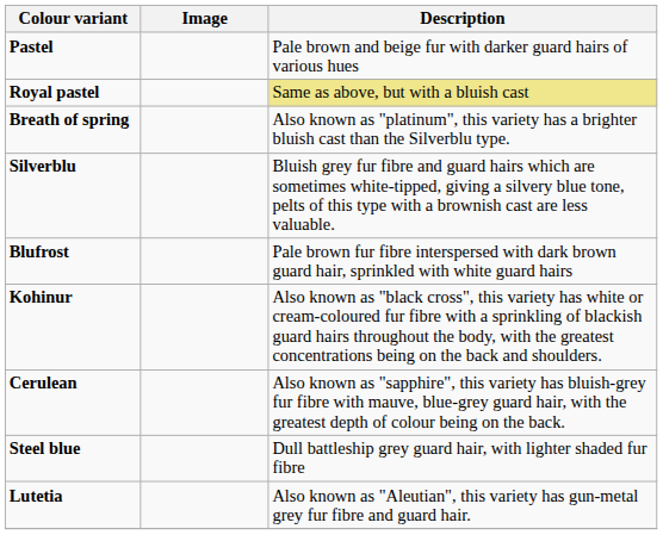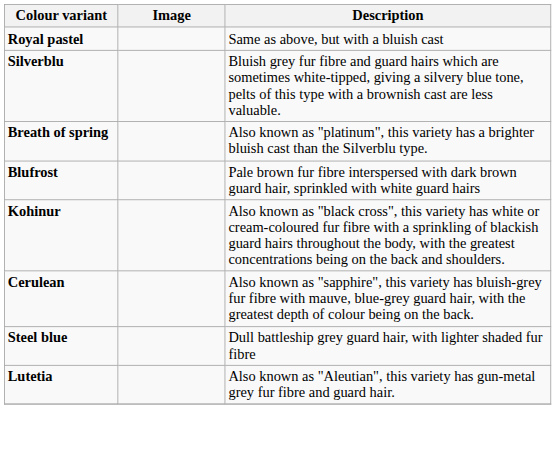- row: Pastel | Pale brown and beige fur with darker guard hairs of various hues
Royal pastel | Description: khaki background -> no background
rows swapped: Silverblu <-> Breath of spring
